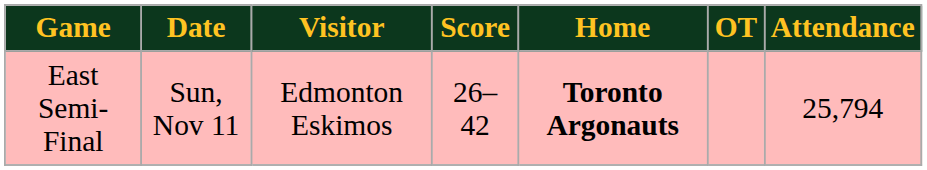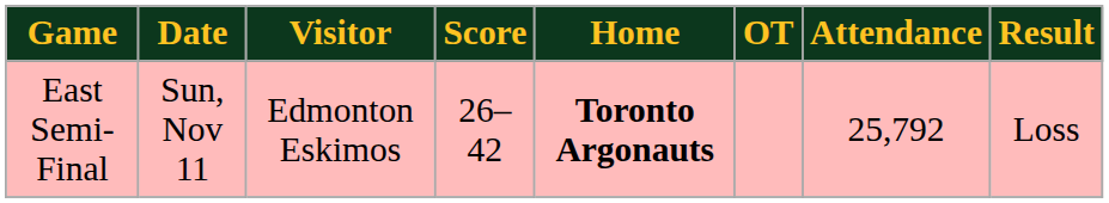+ column: Result | Loss
East Semi-Final | Attendance: 25,794 -> 25,792
